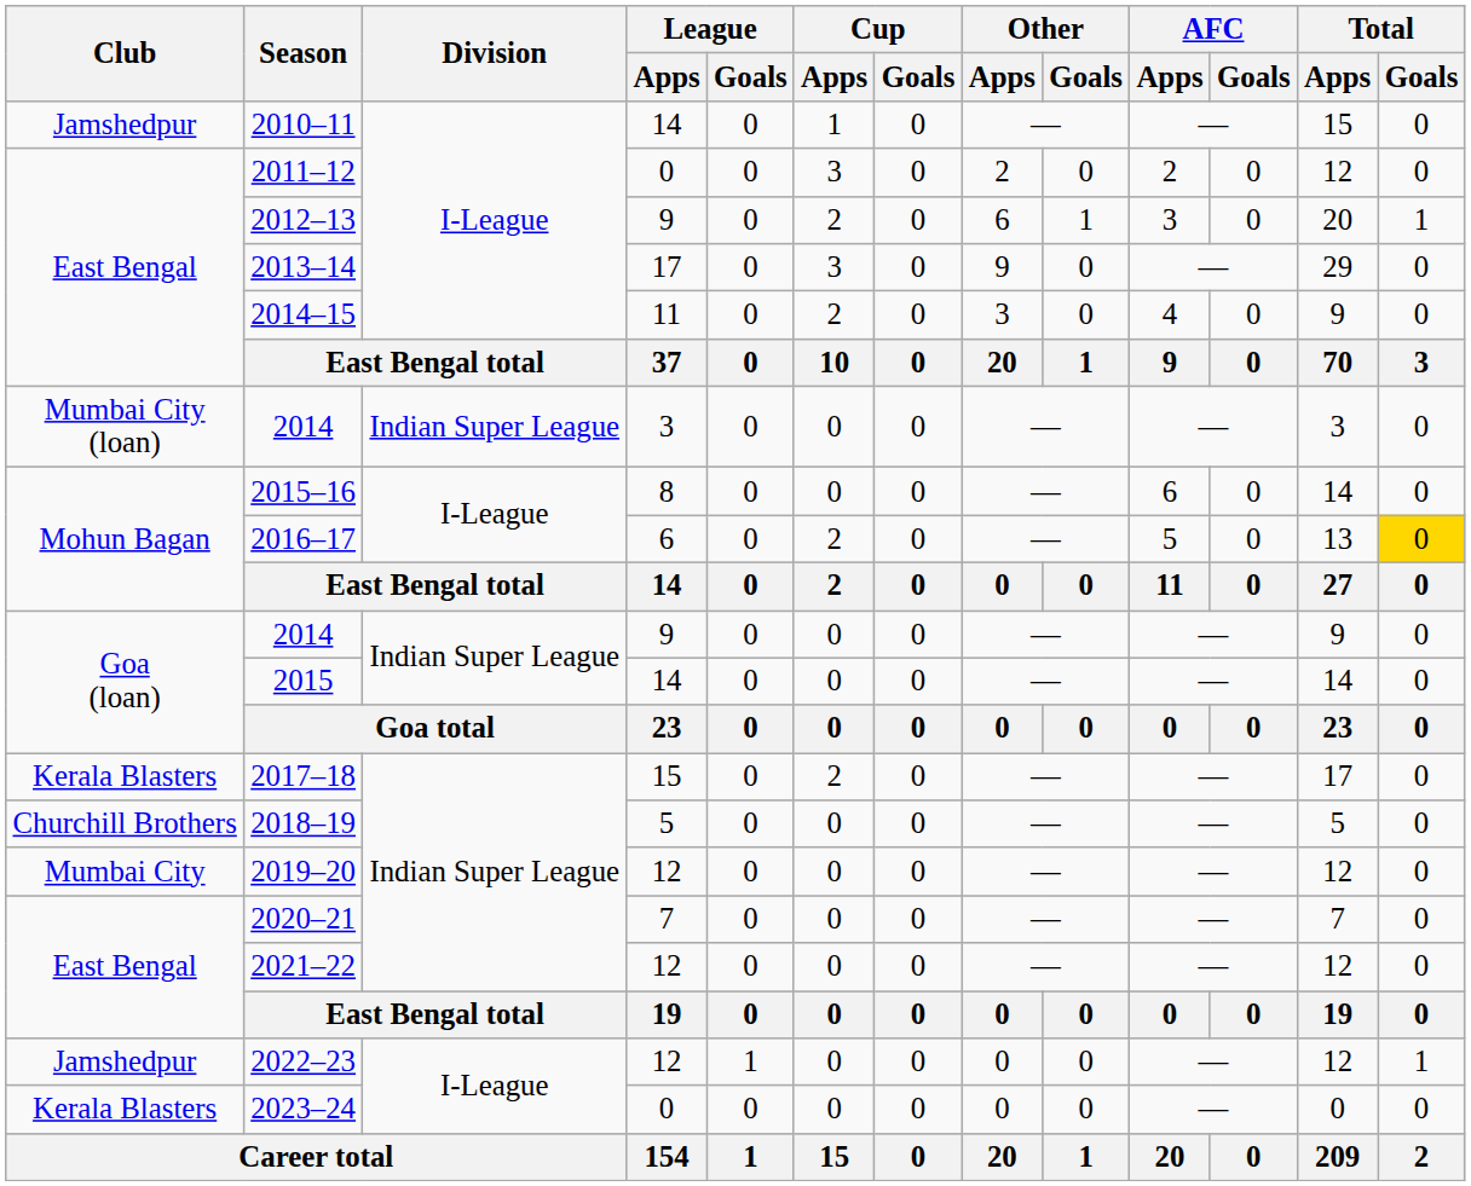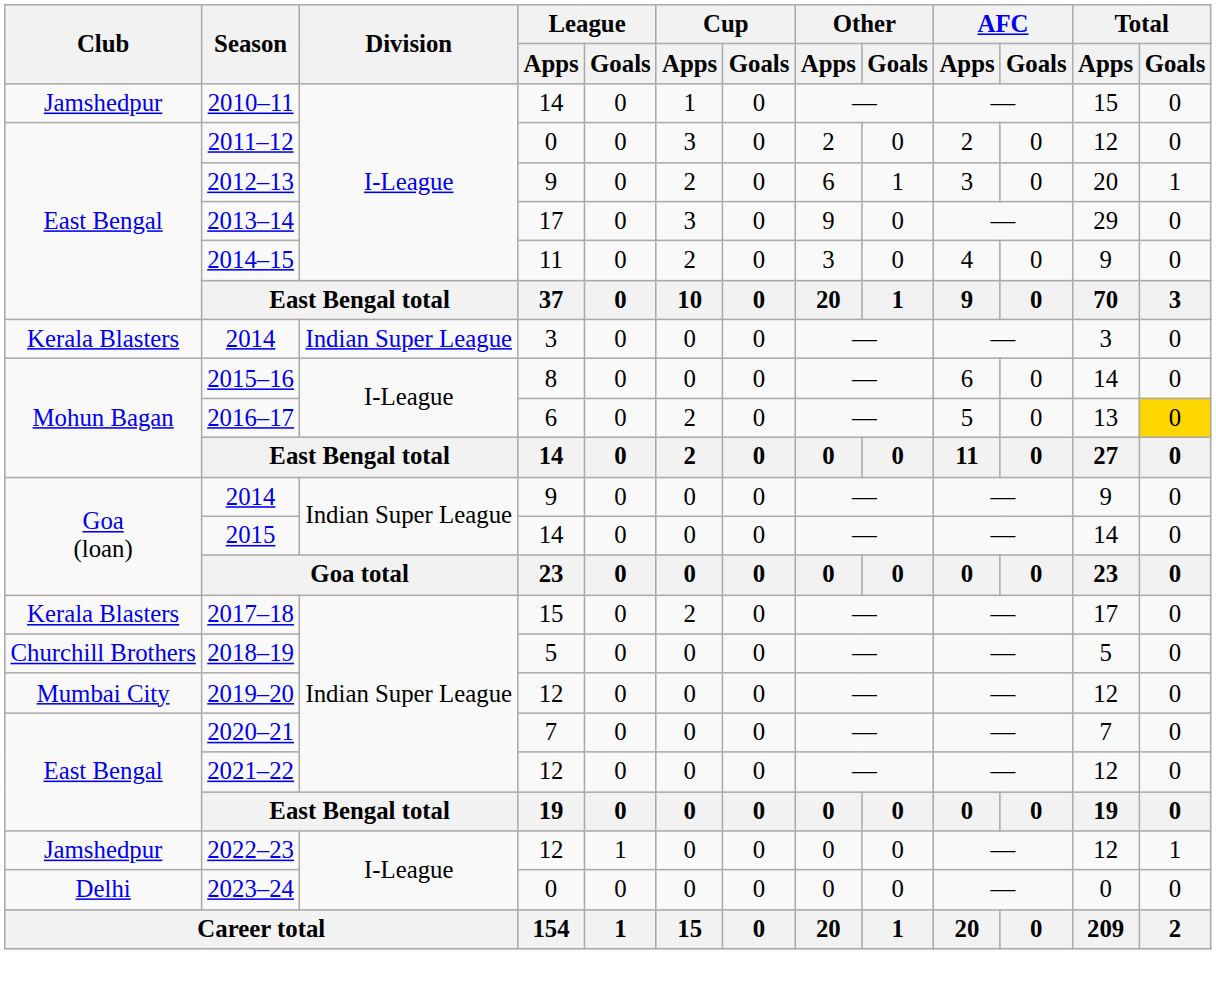2014 / 3 | Club: Mumbai City (loan) -> Kerala Blasters
2023–24 | Club: Kerala Blasters -> Delhi
